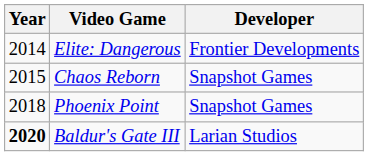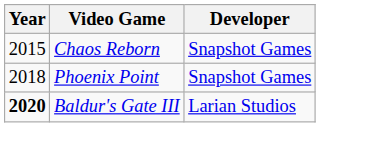- row: 2014 | Elite: Dangerous | Frontier Developments
